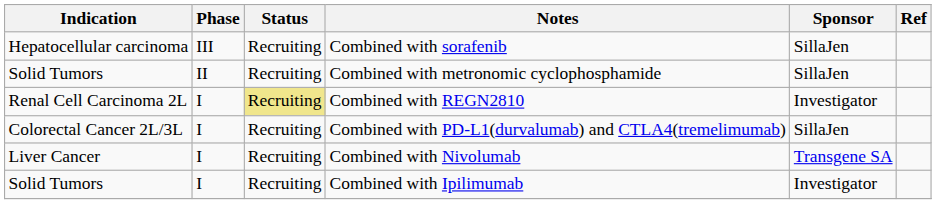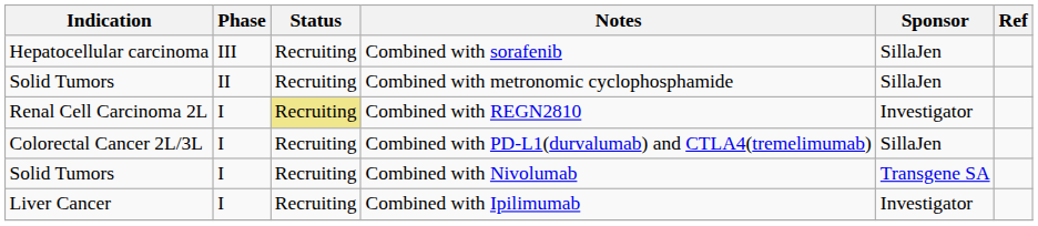Combined with Nivolumab | Indication: Liver Cancer -> Solid Tumors
Combined with Ipilimumab | Indication: Solid Tumors -> Liver Cancer
